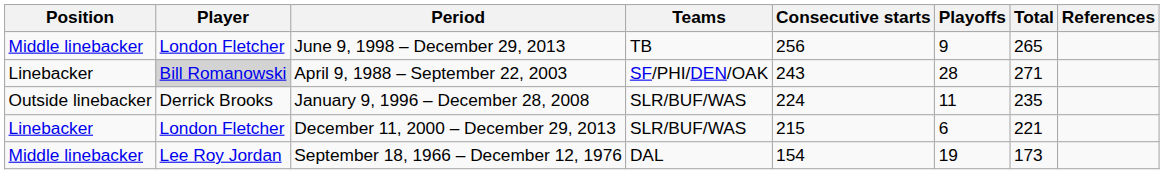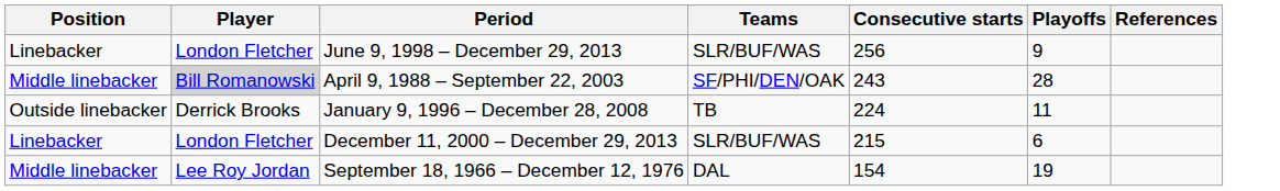- column: Total | 265 | 271 | 235 | 221 | 173
June 9, 1998 – December 29, 2013 | Position: Middle linebacker -> Linebacker
June 9, 1998 – December 29, 2013 | Teams: TB -> SLR/BUF/WAS
April 9, 1988 – September 22, 2003 | Position: Linebacker -> Middle linebacker
January 9, 1996 – December 28, 2008 | Teams: SLR/BUF/WAS -> TB
